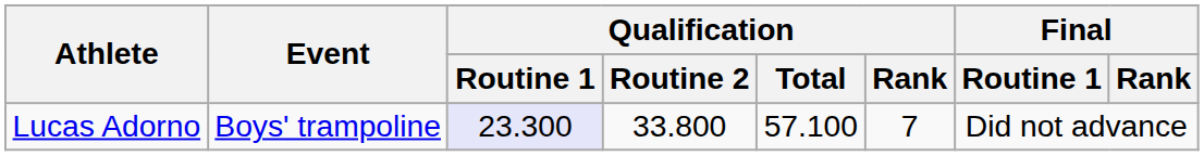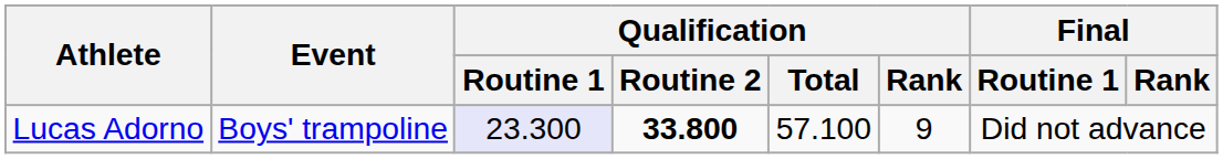Lucas Adorno | Qualification / Routine 2: normal -> bold
Lucas Adorno | Qualification / Rank: 7 -> 9
